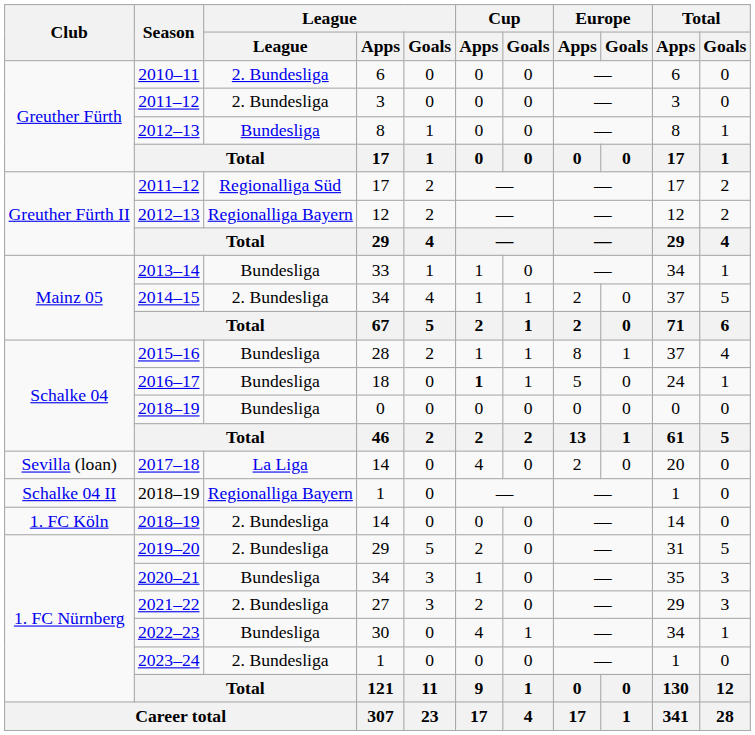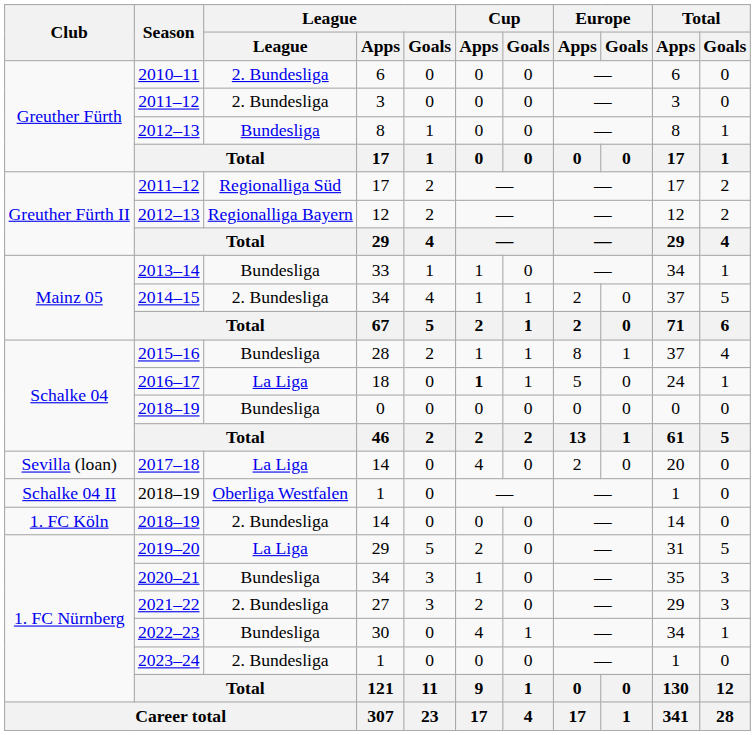18 | League: Bundesliga -> La Liga
2018–19 / 1 | League: Regionalliga Bayern -> Oberliga Westfalen
2019–20 / 29 | League: 2. Bundesliga -> La Liga
